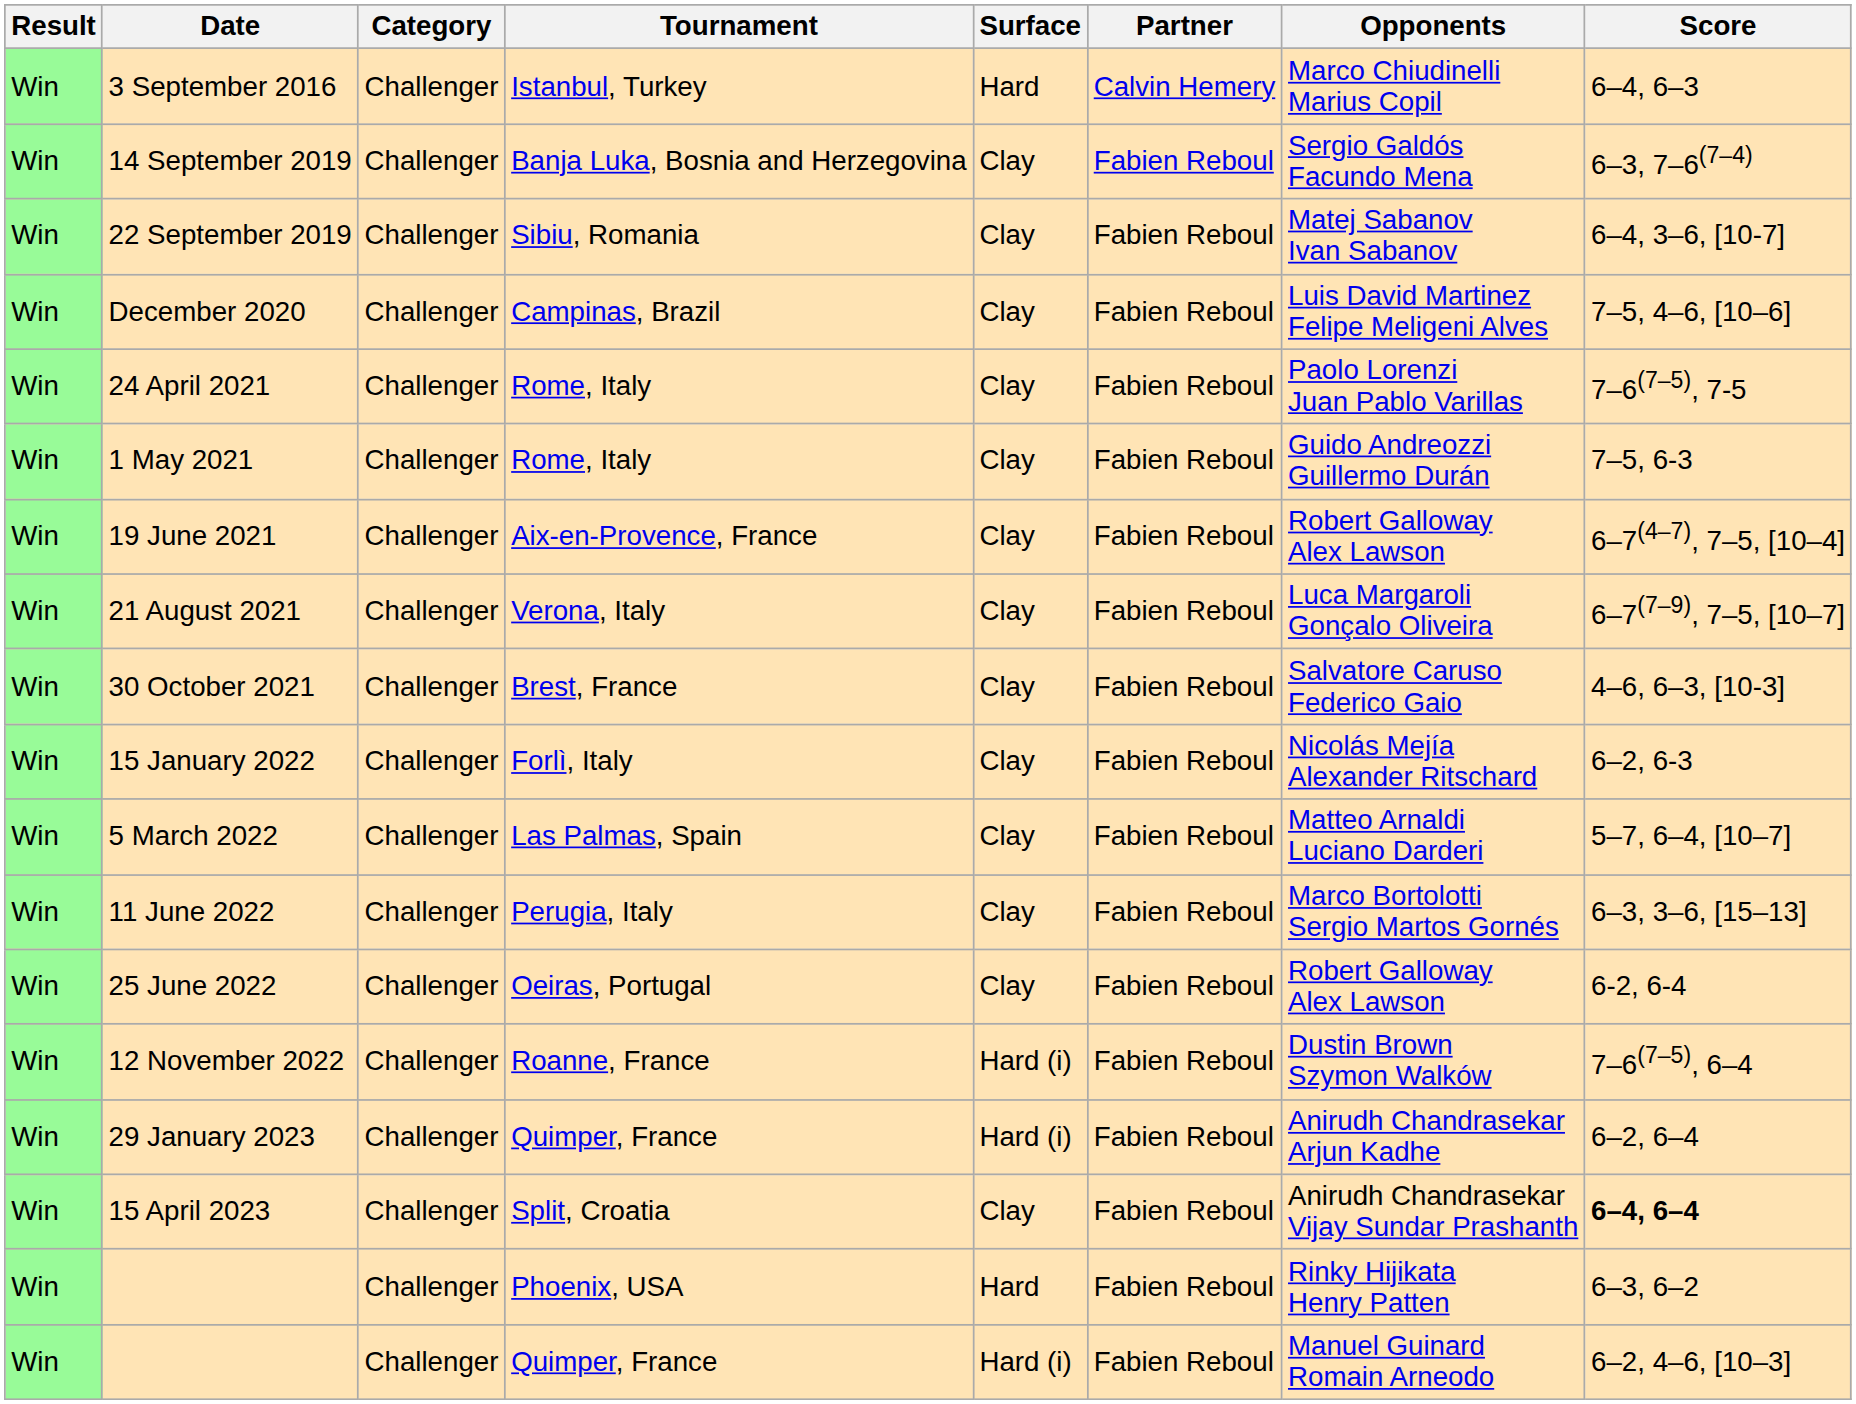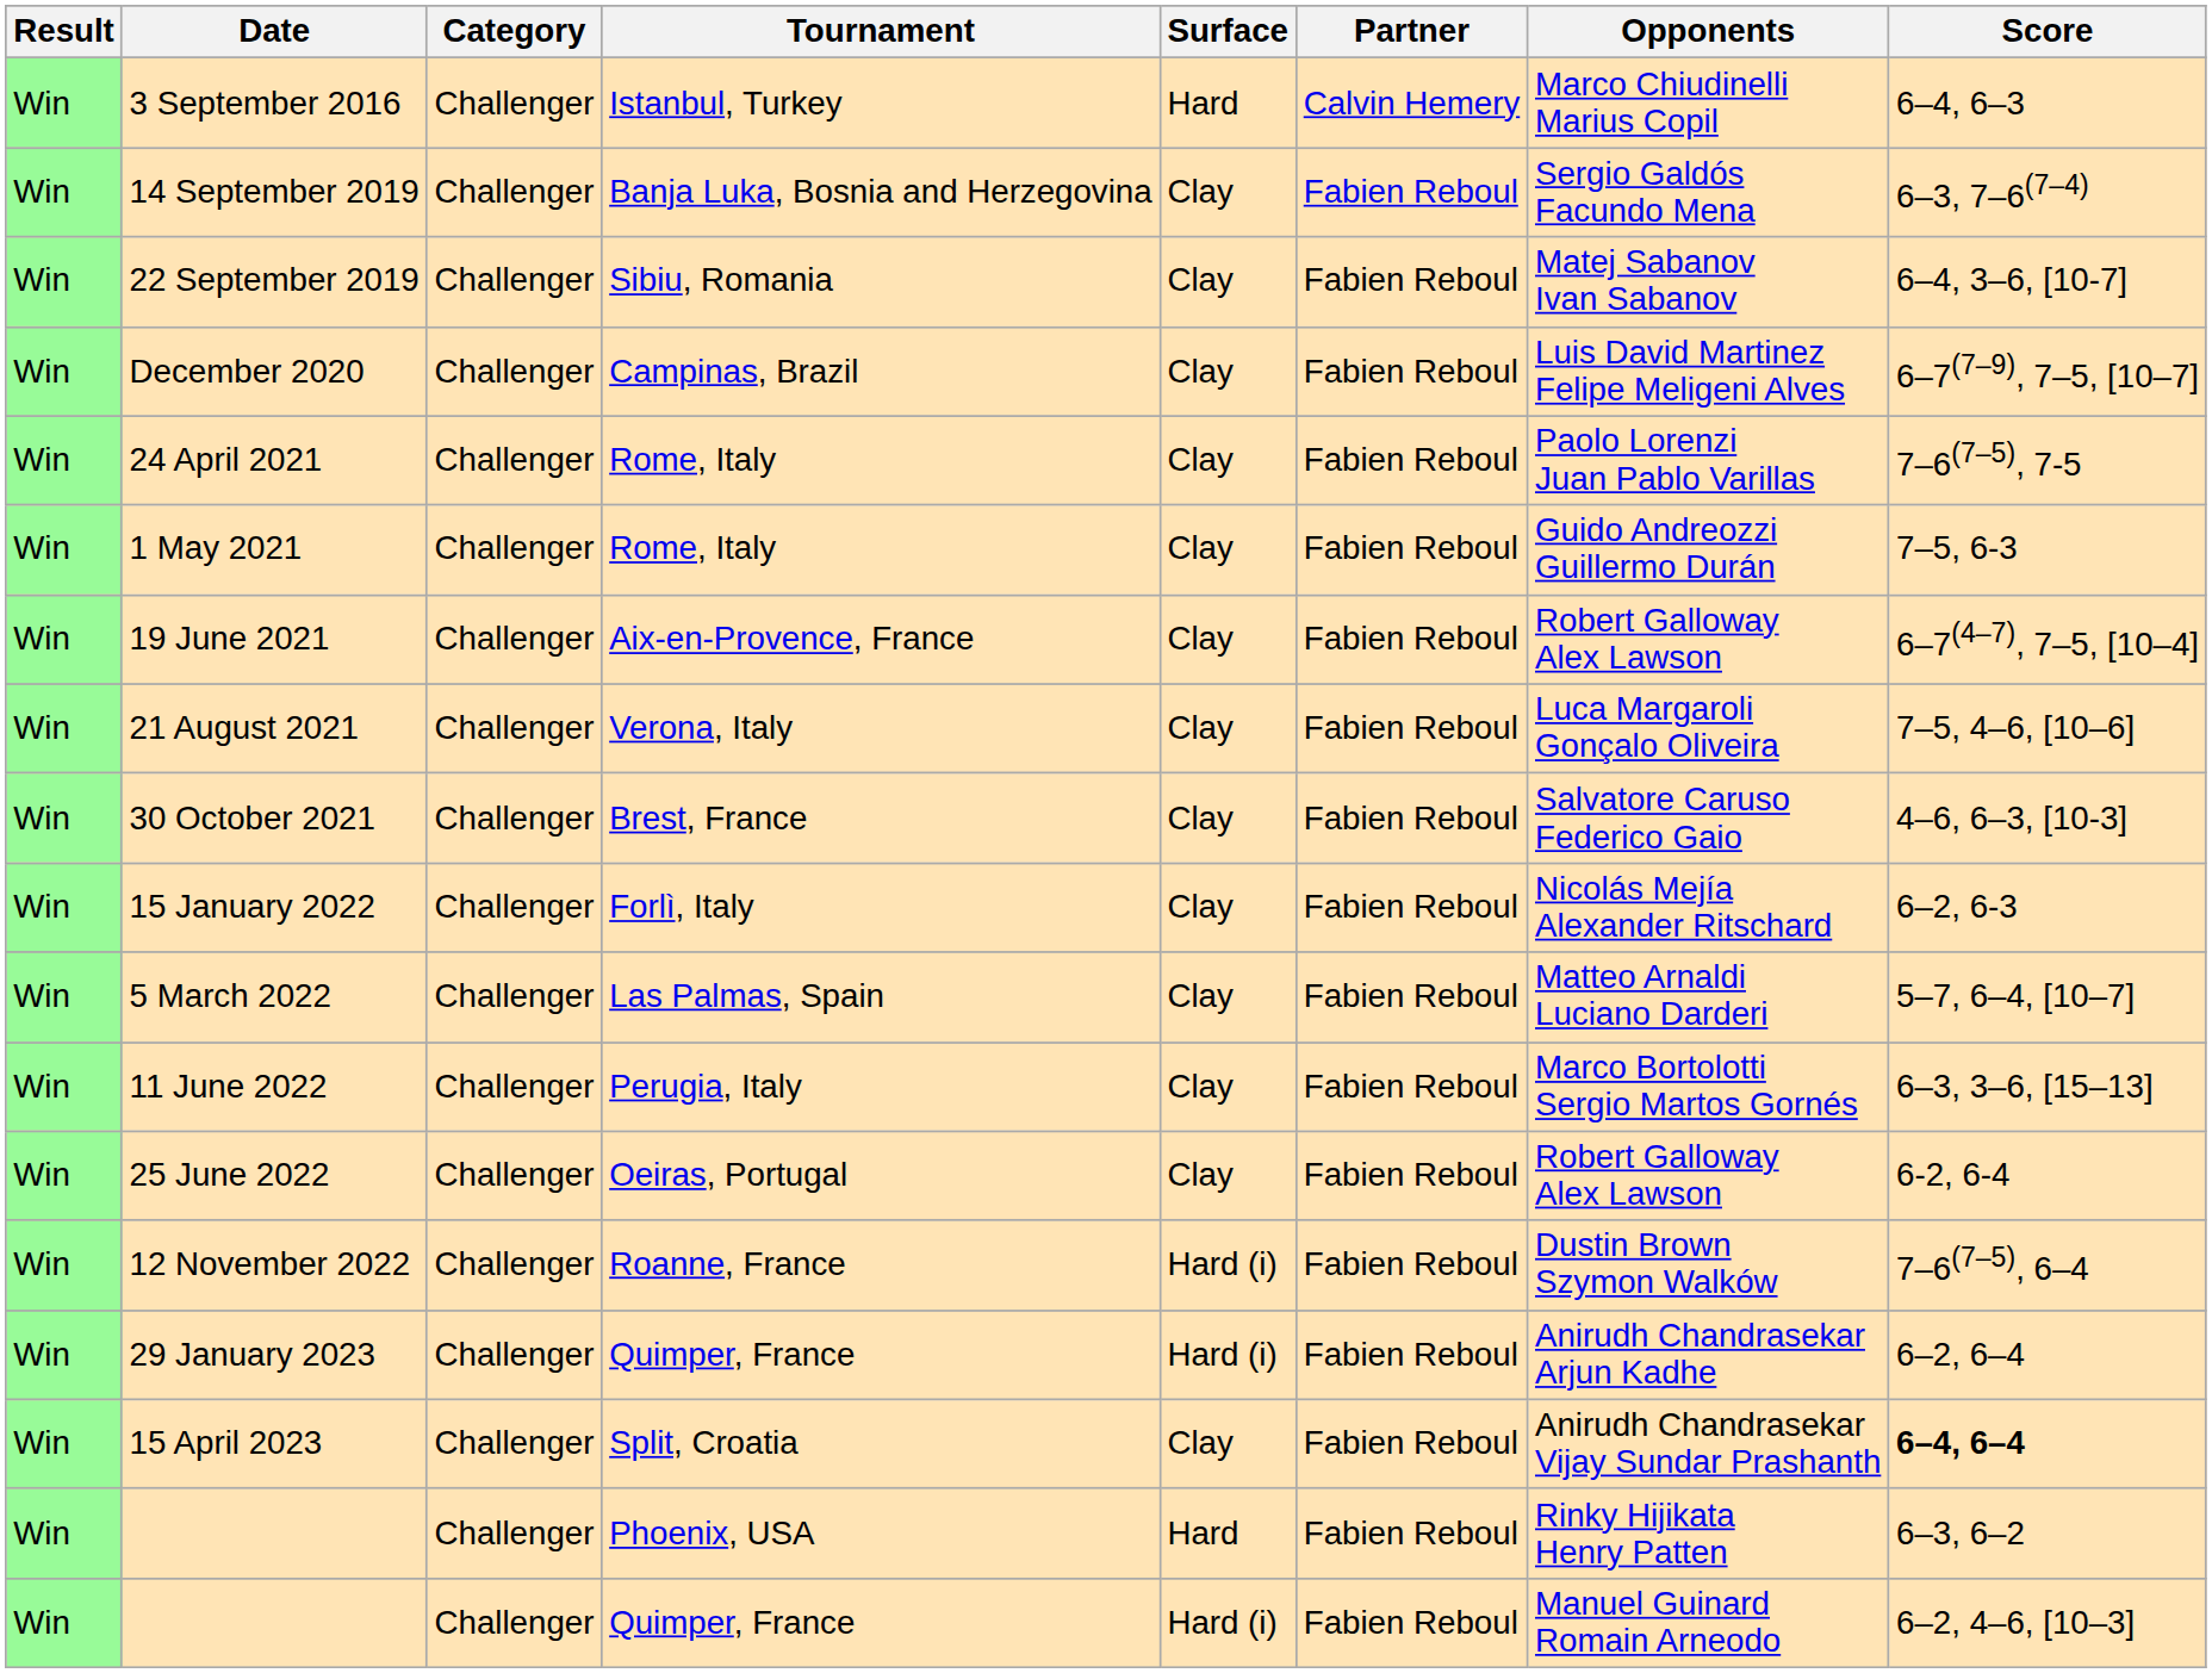December 2020 | Score: 7–5, 4–6, [10–6] -> 6–7(7–9), 7–5, [10–7]
21 August 2021 | Score: 6–7(7–9), 7–5, [10–7] -> 7–5, 4–6, [10–6]
